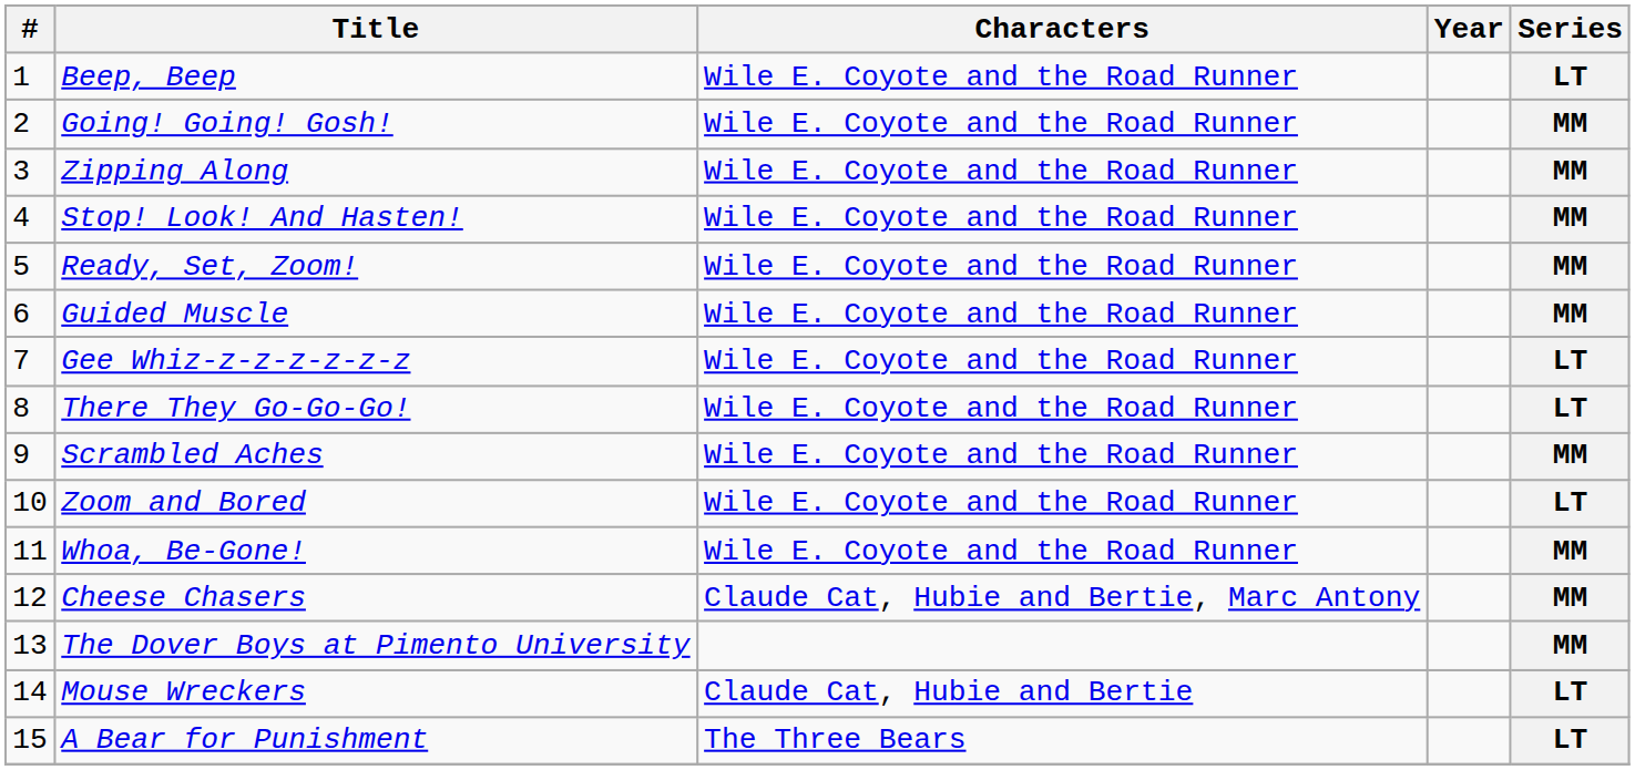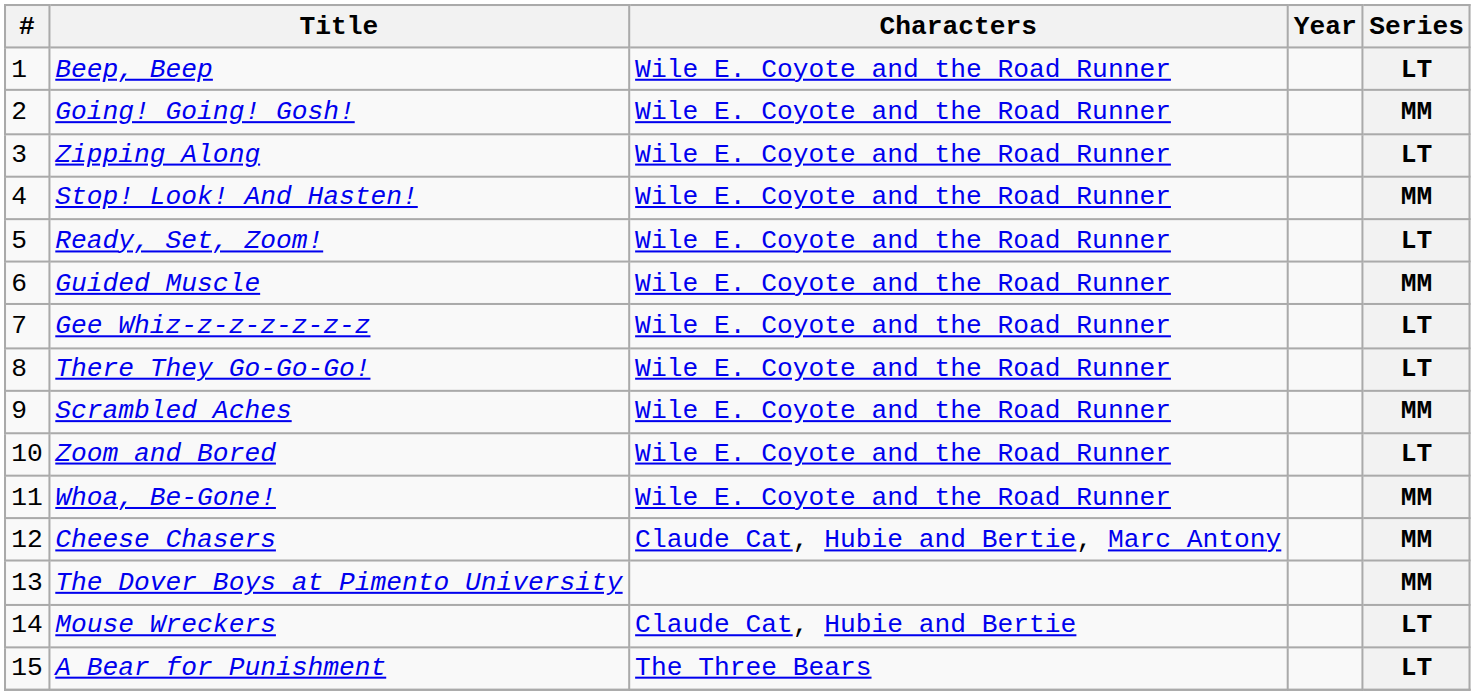Zipping Along | Series: MM -> LT
Ready, Set, Zoom! | Series: MM -> LT
